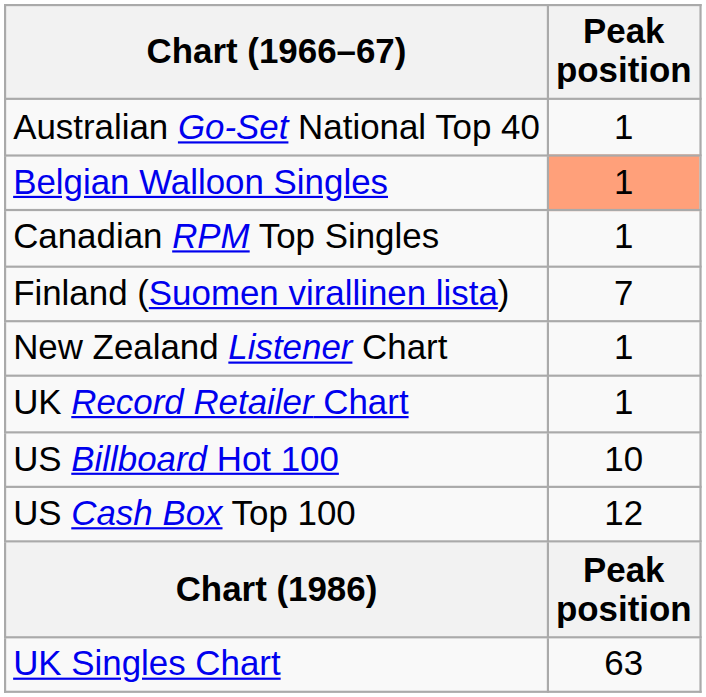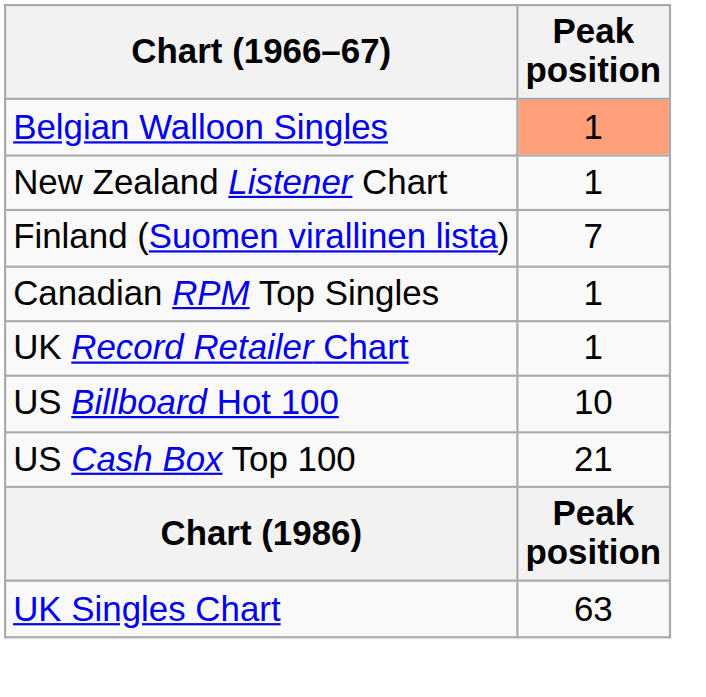- row: Australian Go-Set National Top 40 | 1
rows swapped: Canadian RPM Top Singles <-> New Zealand Listener Chart
US Cash Box Top 100 | Peak position: 12 -> 21
